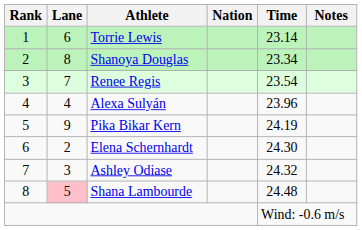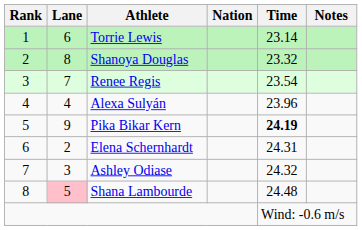Shanoya Douglas | Time: 23.34 -> 23.32
Pika Bikar Kern | Time: normal -> bold
Elena Schernhardt | Time: 24.30 -> 24.31
